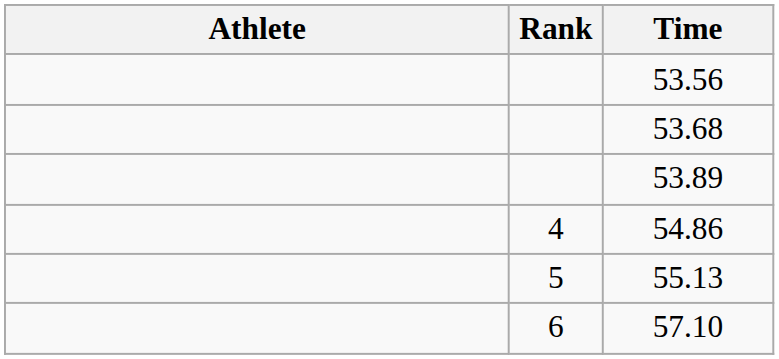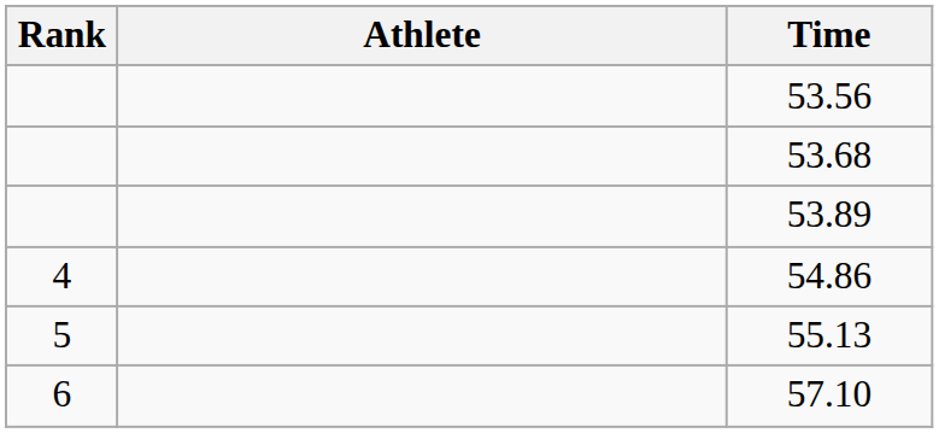columns swapped: Rank <-> Athlete
